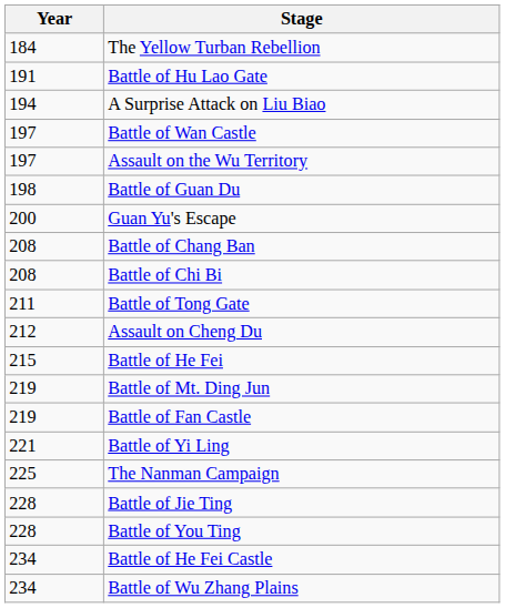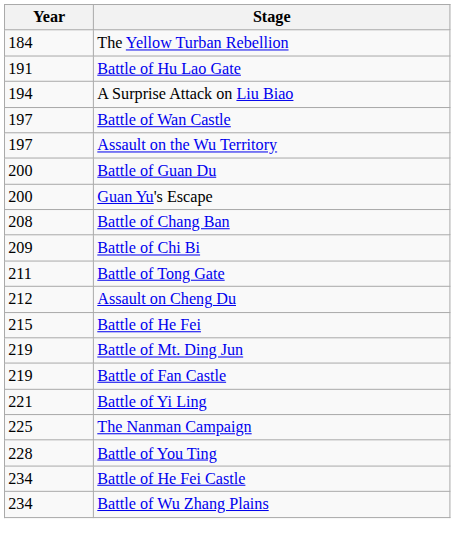Battle of Guan Du | Year: 198 -> 200
Battle of Chi Bi | Year: 208 -> 209
- row: 228 | Battle of Jie Ting
